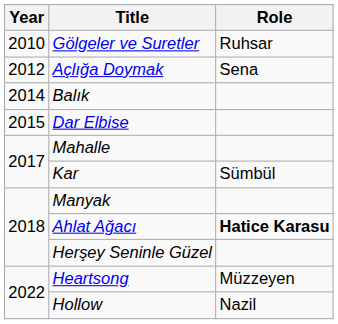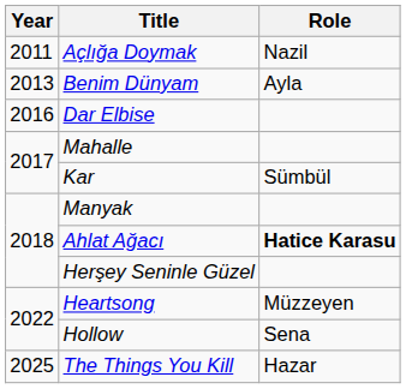- row: 2010 | Gölgeler ve Suretler | Ruhsar
Açlığa Doymak | Year: 2012 -> 2011
Açlığa Doymak | Role: Sena -> Nazil
+ row: 2013 | Benim Dünyam | Ayla
- row: 2014 | Balık
Dar Elbise | Year: 2015 -> 2016
Hollow | Role: Nazil -> Sena
+ row: 2025 | The Things You Kill | Hazar
